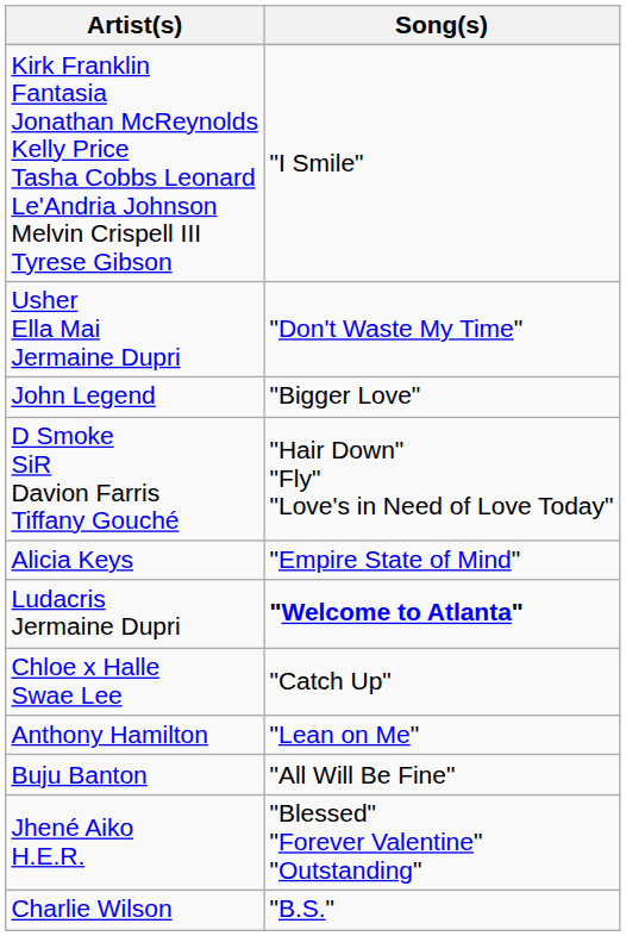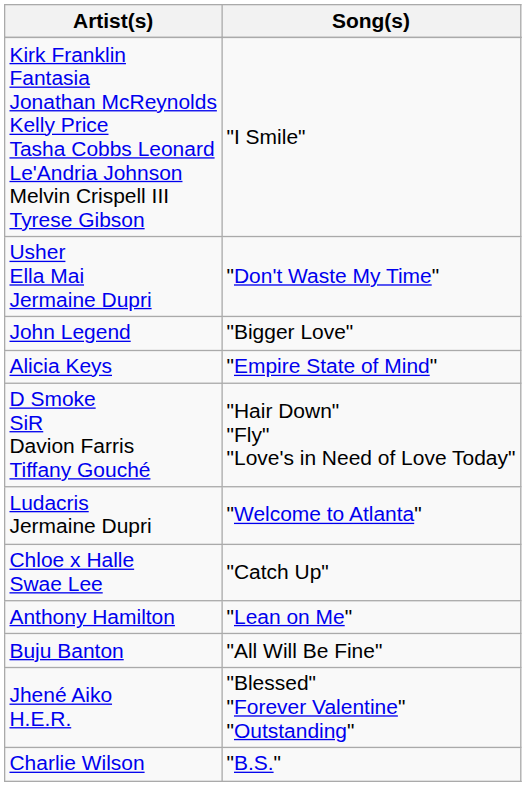rows swapped: D Smoke SiR Davion Farris Tiffany Gouché <-> Alicia Keys
Ludacris Jermaine Dupri | Song(s): bold -> normal
